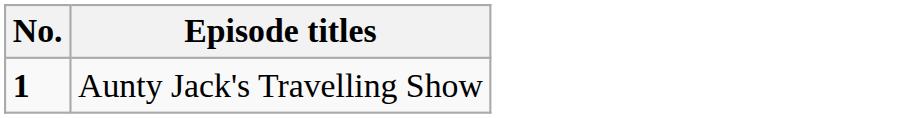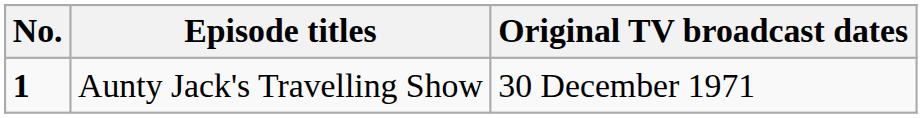+ column: Original TV broadcast dates | 30 December 1971
